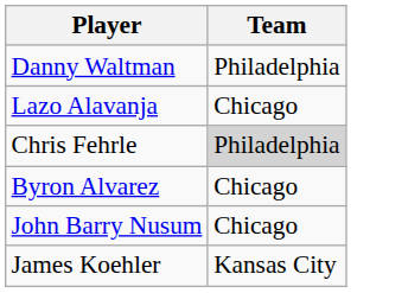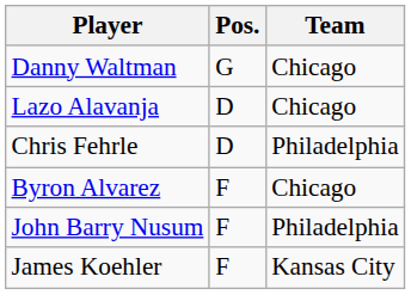+ column: Pos. | G | D | D | F | F | F
Danny Waltman | Team: Philadelphia -> Chicago
Chris Fehrle | Team: lightgrey background -> no background
John Barry Nusum | Team: Chicago -> Philadelphia
